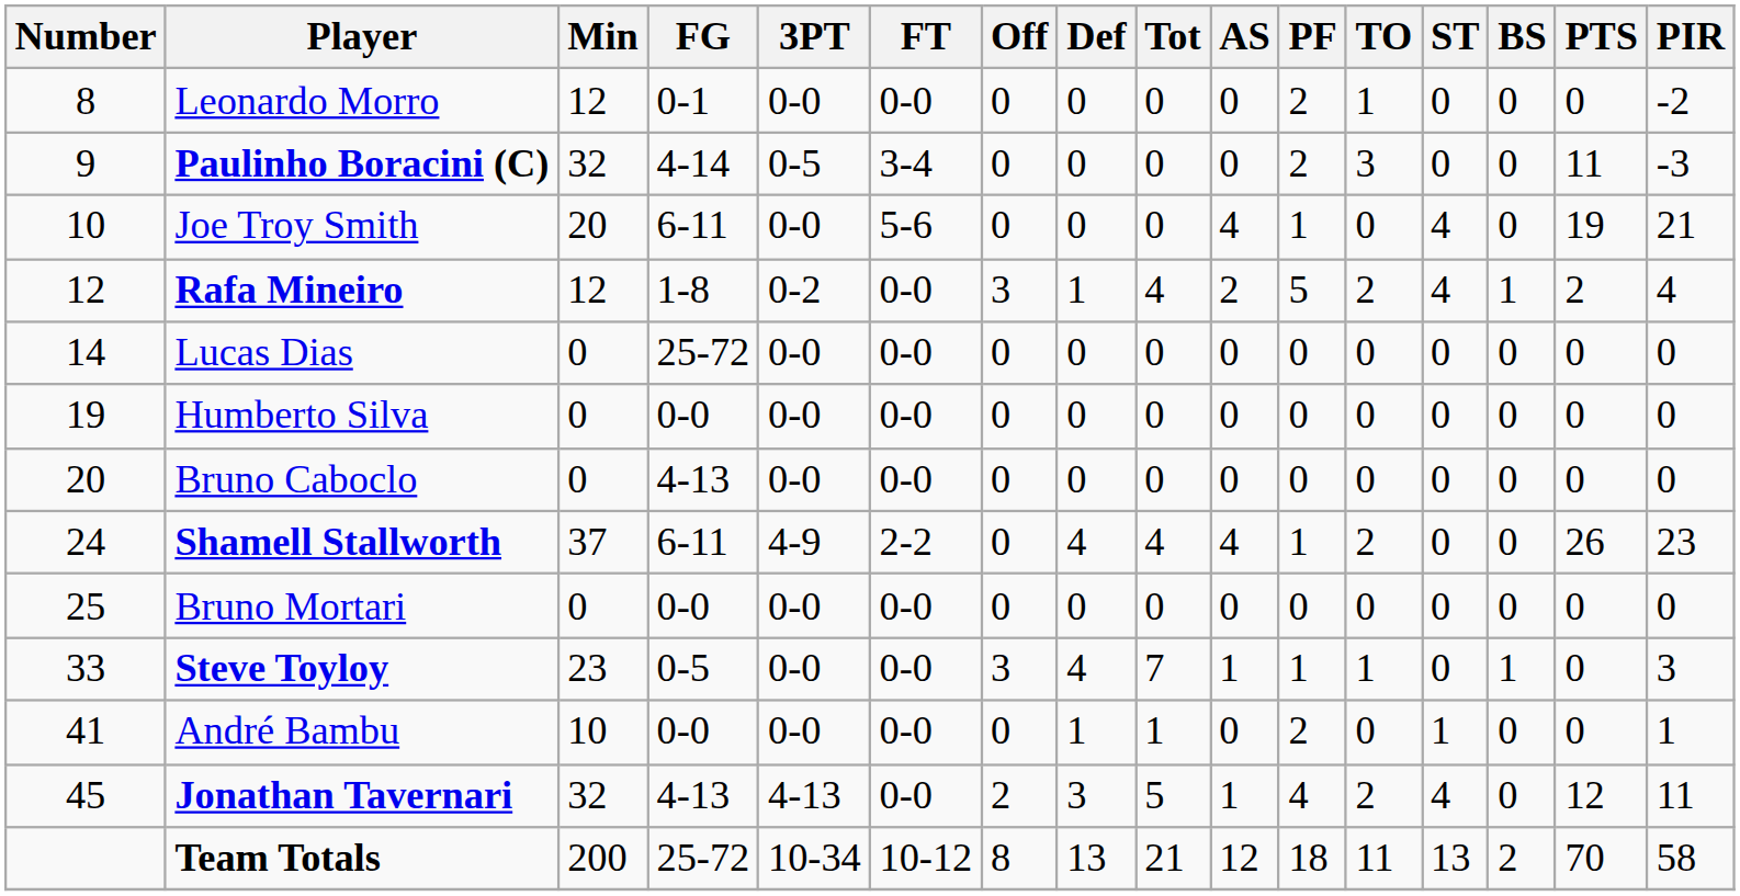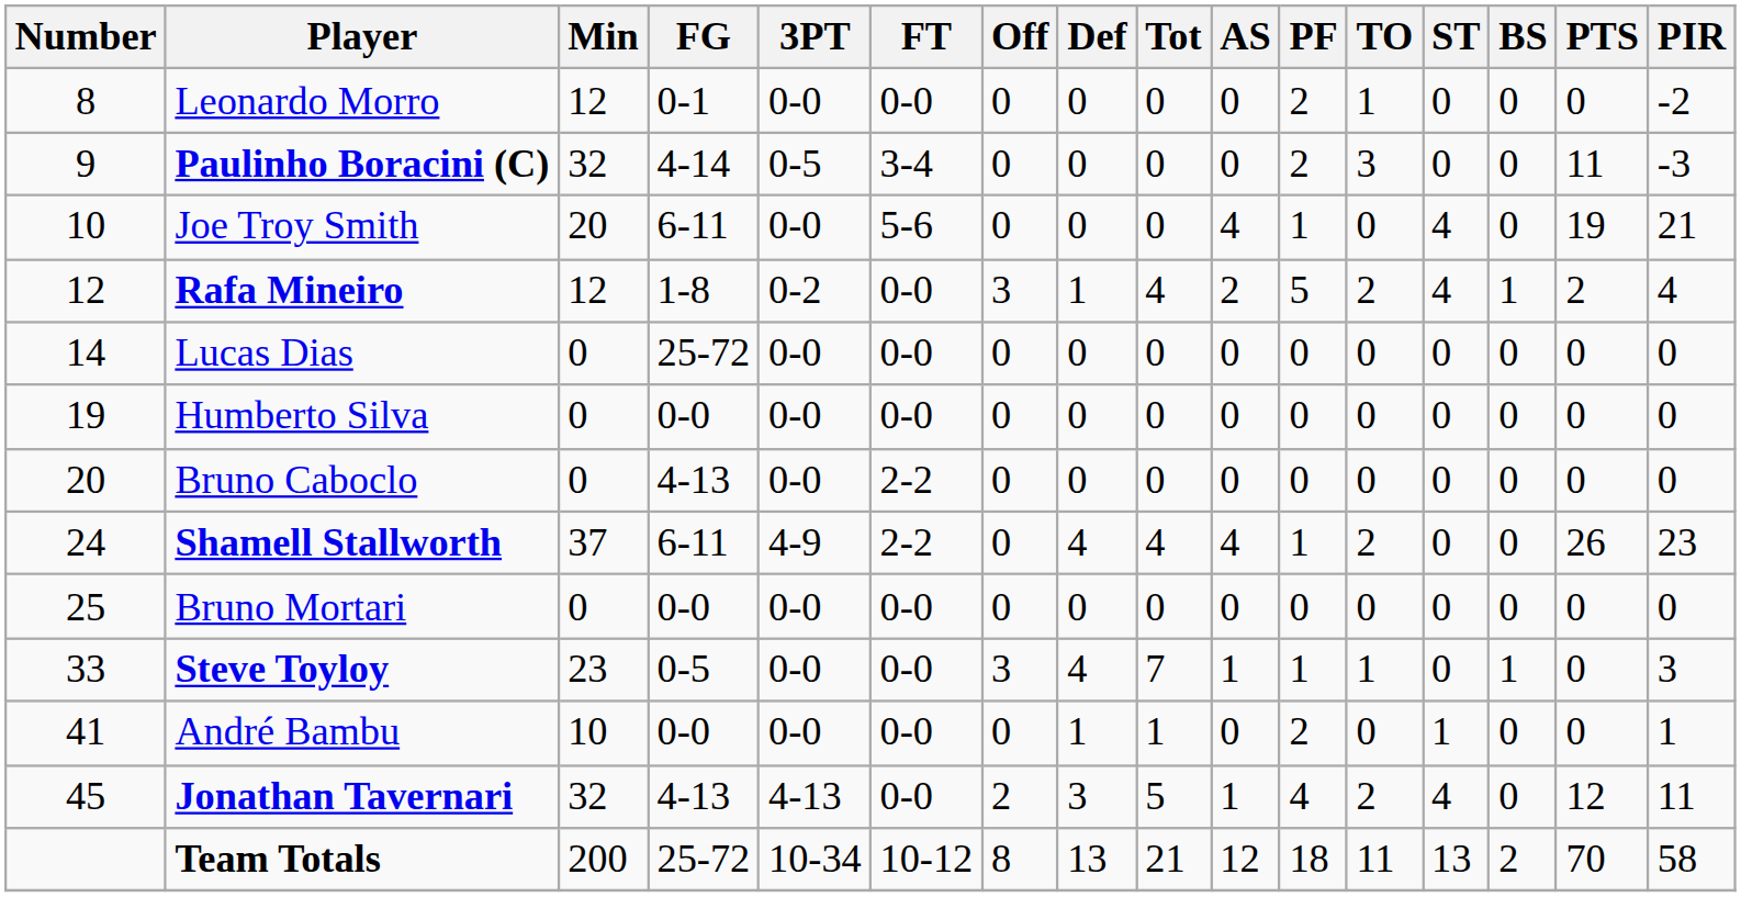Bruno Caboclo | FT: 0-0 -> 2-2
